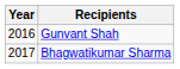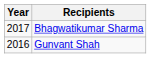rows swapped: Gunvant Shah <-> Bhagwatikumar Sharma
